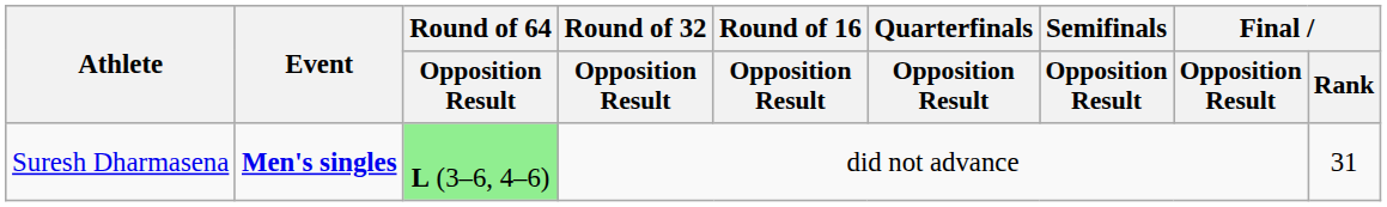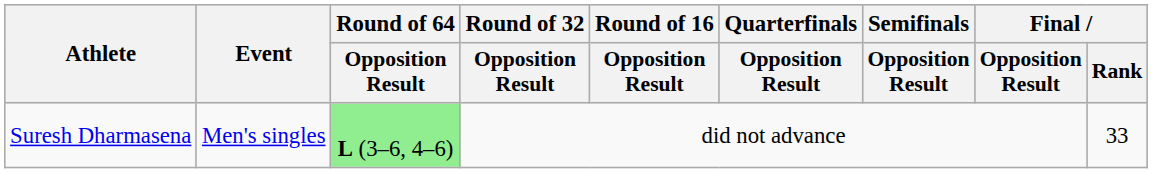Suresh Dharmasena | Event: bold -> normal
Suresh Dharmasena | Final / Rank: 31 -> 33
